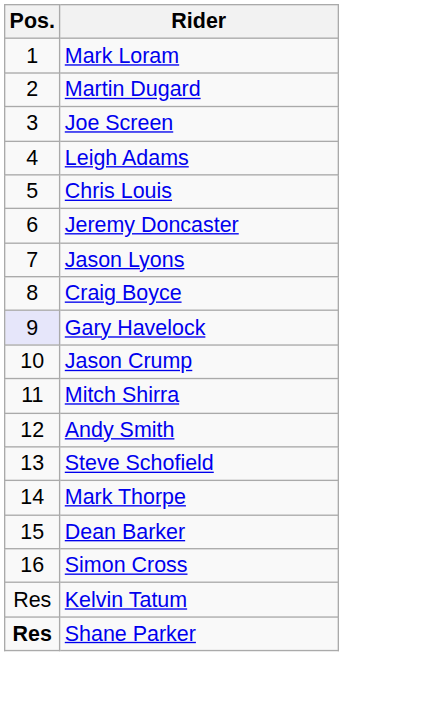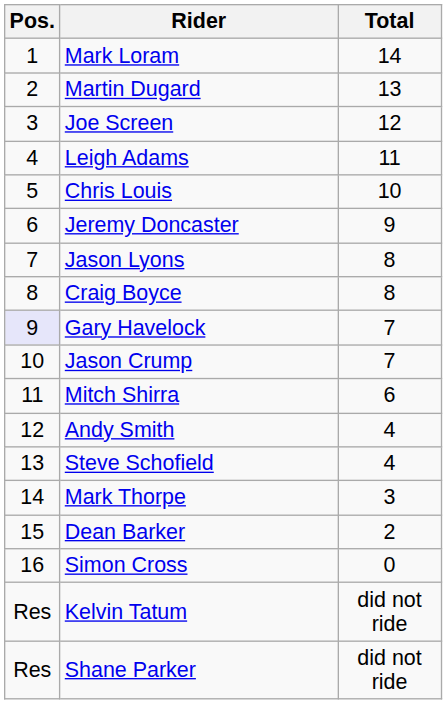+ column: Total | 14 | 13 | 12 | 11 | 10 | 9 | 8 | 8 | 7 | 7 | 6 | 4 | 4 | 3 | 2 | 0 | did not ride | did not ride
Shane Parker | Pos.: bold -> normal
